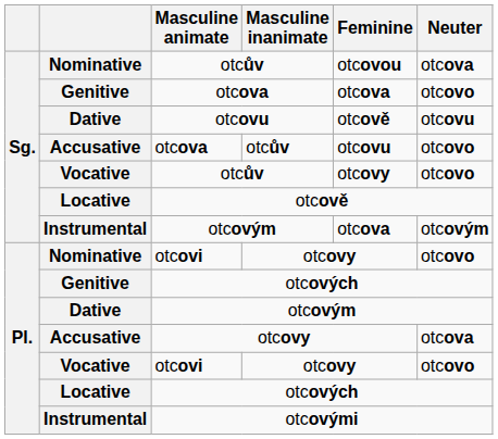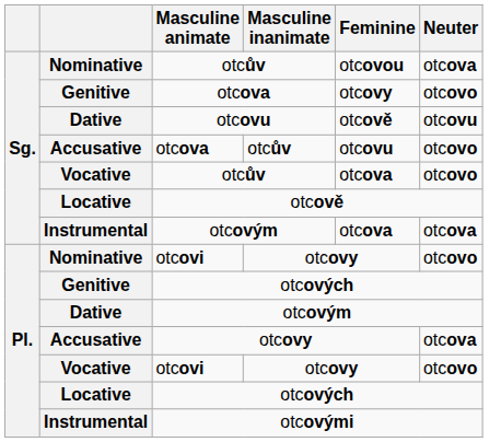Genitive / otcova | Feminine: otcova -> otcovy
Vocative / otcův | Feminine: otcovy -> otcova
Instrumental / otcovým | Neuter: otcovým -> otcova
